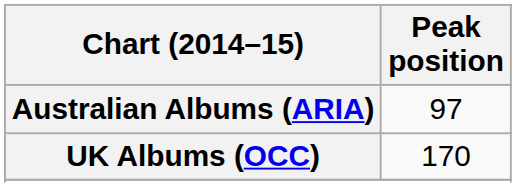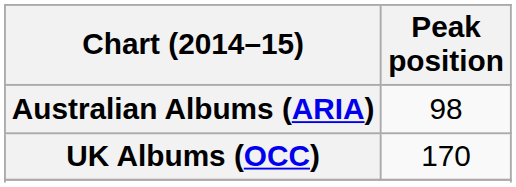Australian Albums (ARIA) | Peak position: 97 -> 98
